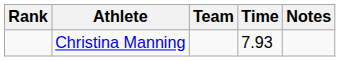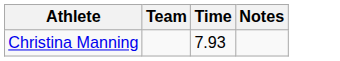- column: Rank
